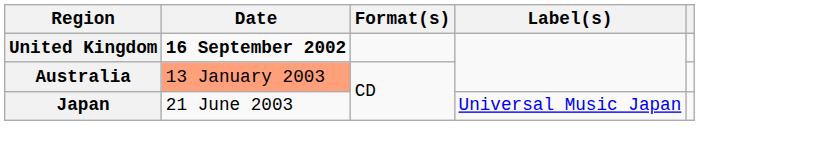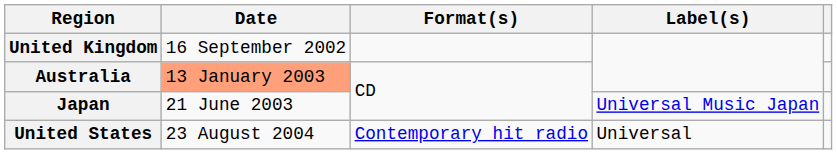United Kingdom | Date: bold -> normal
+ row: United States | 23 August 2004 | Contemporary hit radio | Universal
